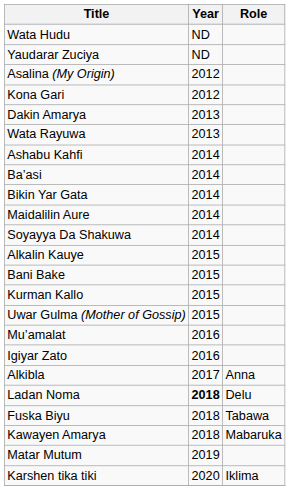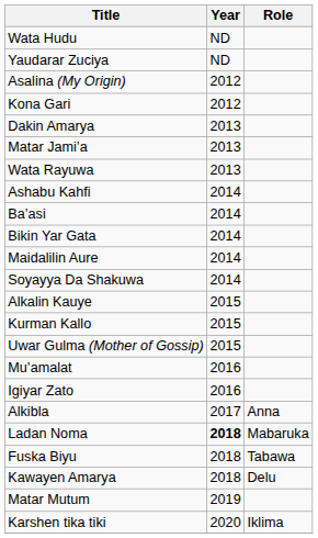+ row: Matar Jami’a | 2013
- row: Bani Bake | 2015
Ladan Noma | Role: Delu -> Mabaruka
Kawayen Amarya | Role: Mabaruka -> Delu
